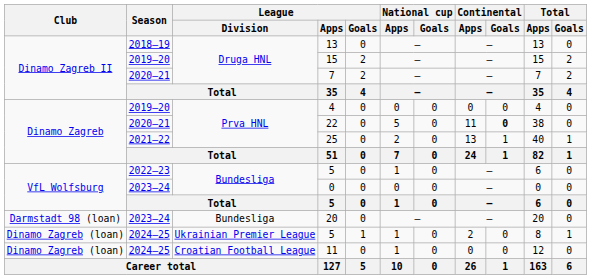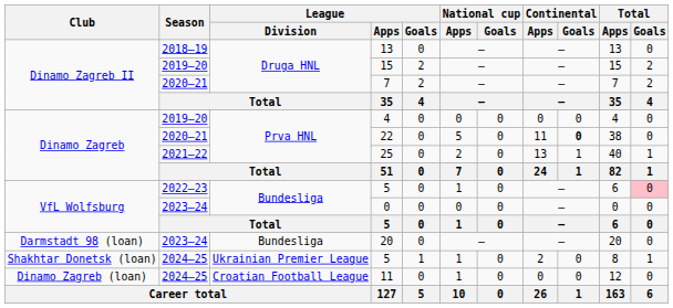2022–23 / 5 | Total / Goals: no background -> pink background
2024–25 / 5 | Club: Dinamo Zagreb (loan) -> Shakhtar Donetsk (loan)
